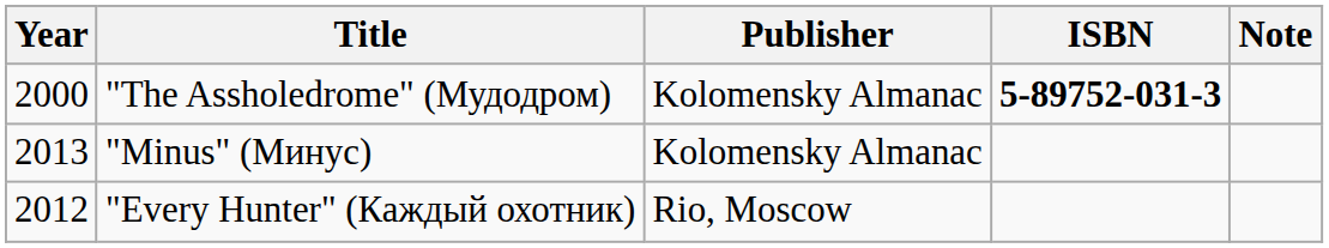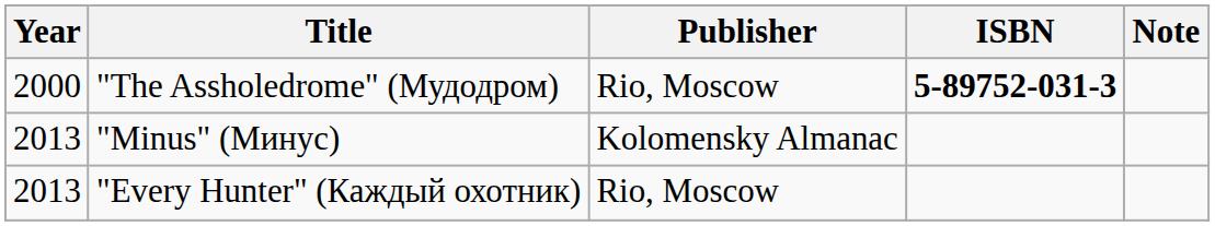"The Assholedrome" (Мудодром) | Publisher: Kolomensky Almanac -> Rio, Moscow
"Every Hunter" (Каждый охотник) | Year: 2012 -> 2013
